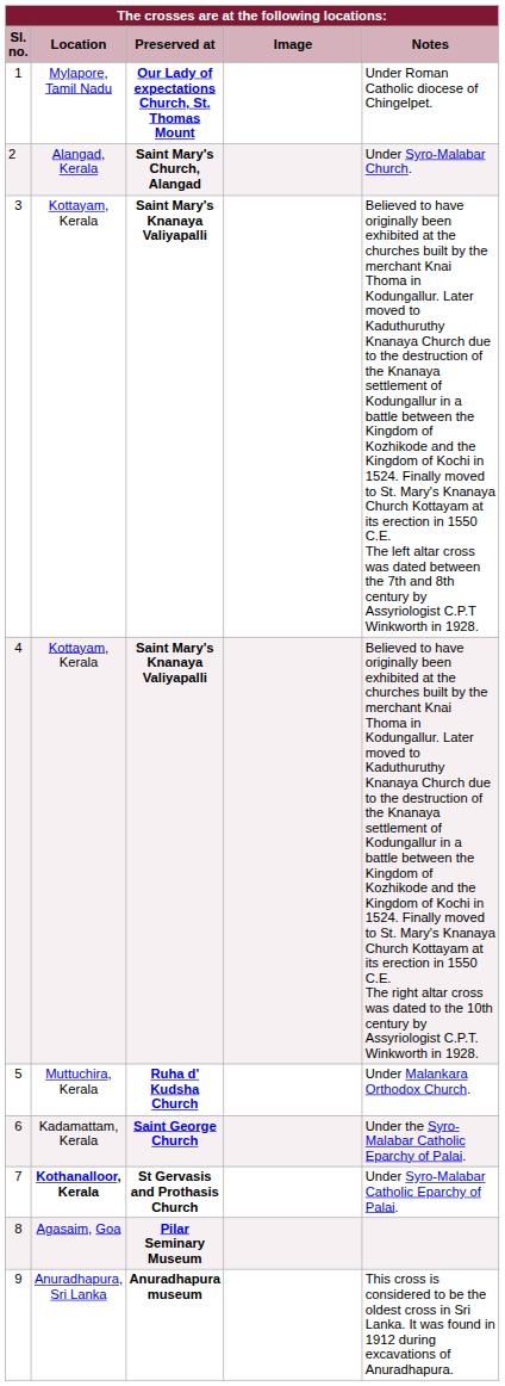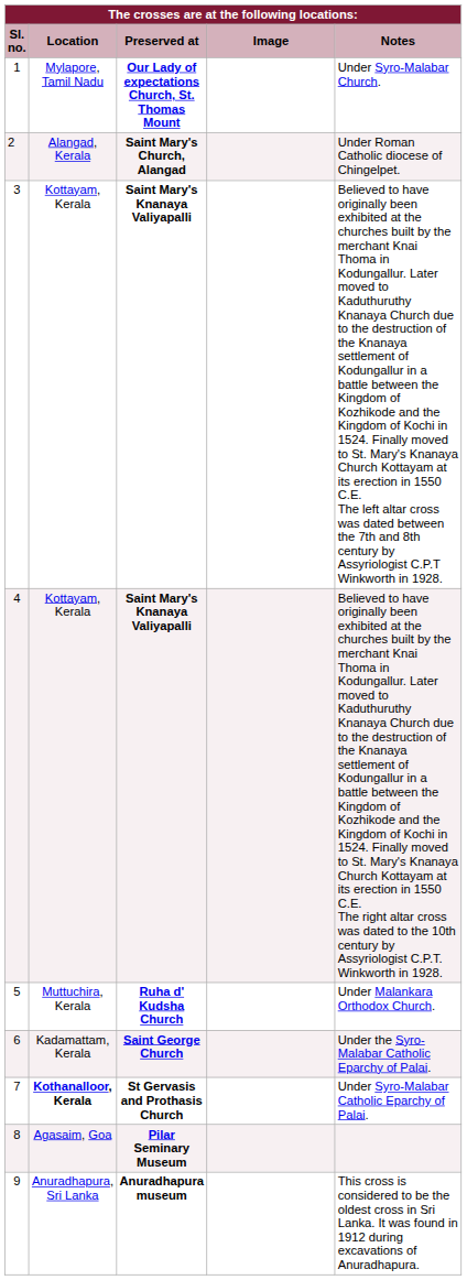1 | Notes: Under Roman Catholic diocese of Chingelpet. -> Under Syro-Malabar Church.
2 | Notes: Under Syro-Malabar Church. -> Under Roman Catholic diocese of Chingelpet.
